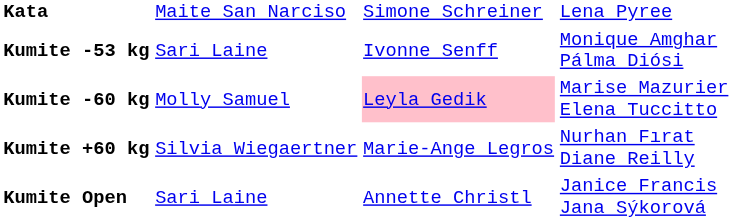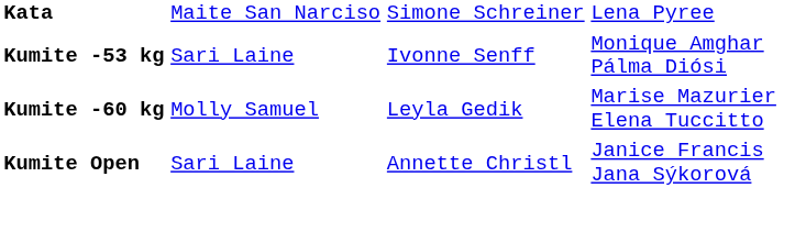Kumite -60 kg | column 3: pink background -> no background
- row: Kumite +60 kg | Silvia Wiegaertner | Marie-Ange Legros | Nurhan Fırat Diane Reilly
